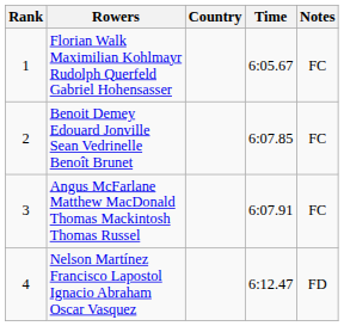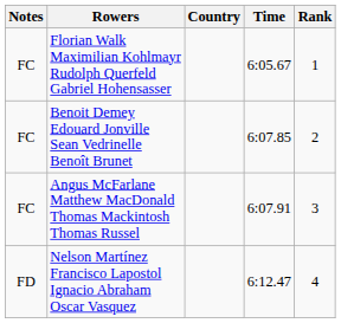columns swapped: Rank <-> Notes
